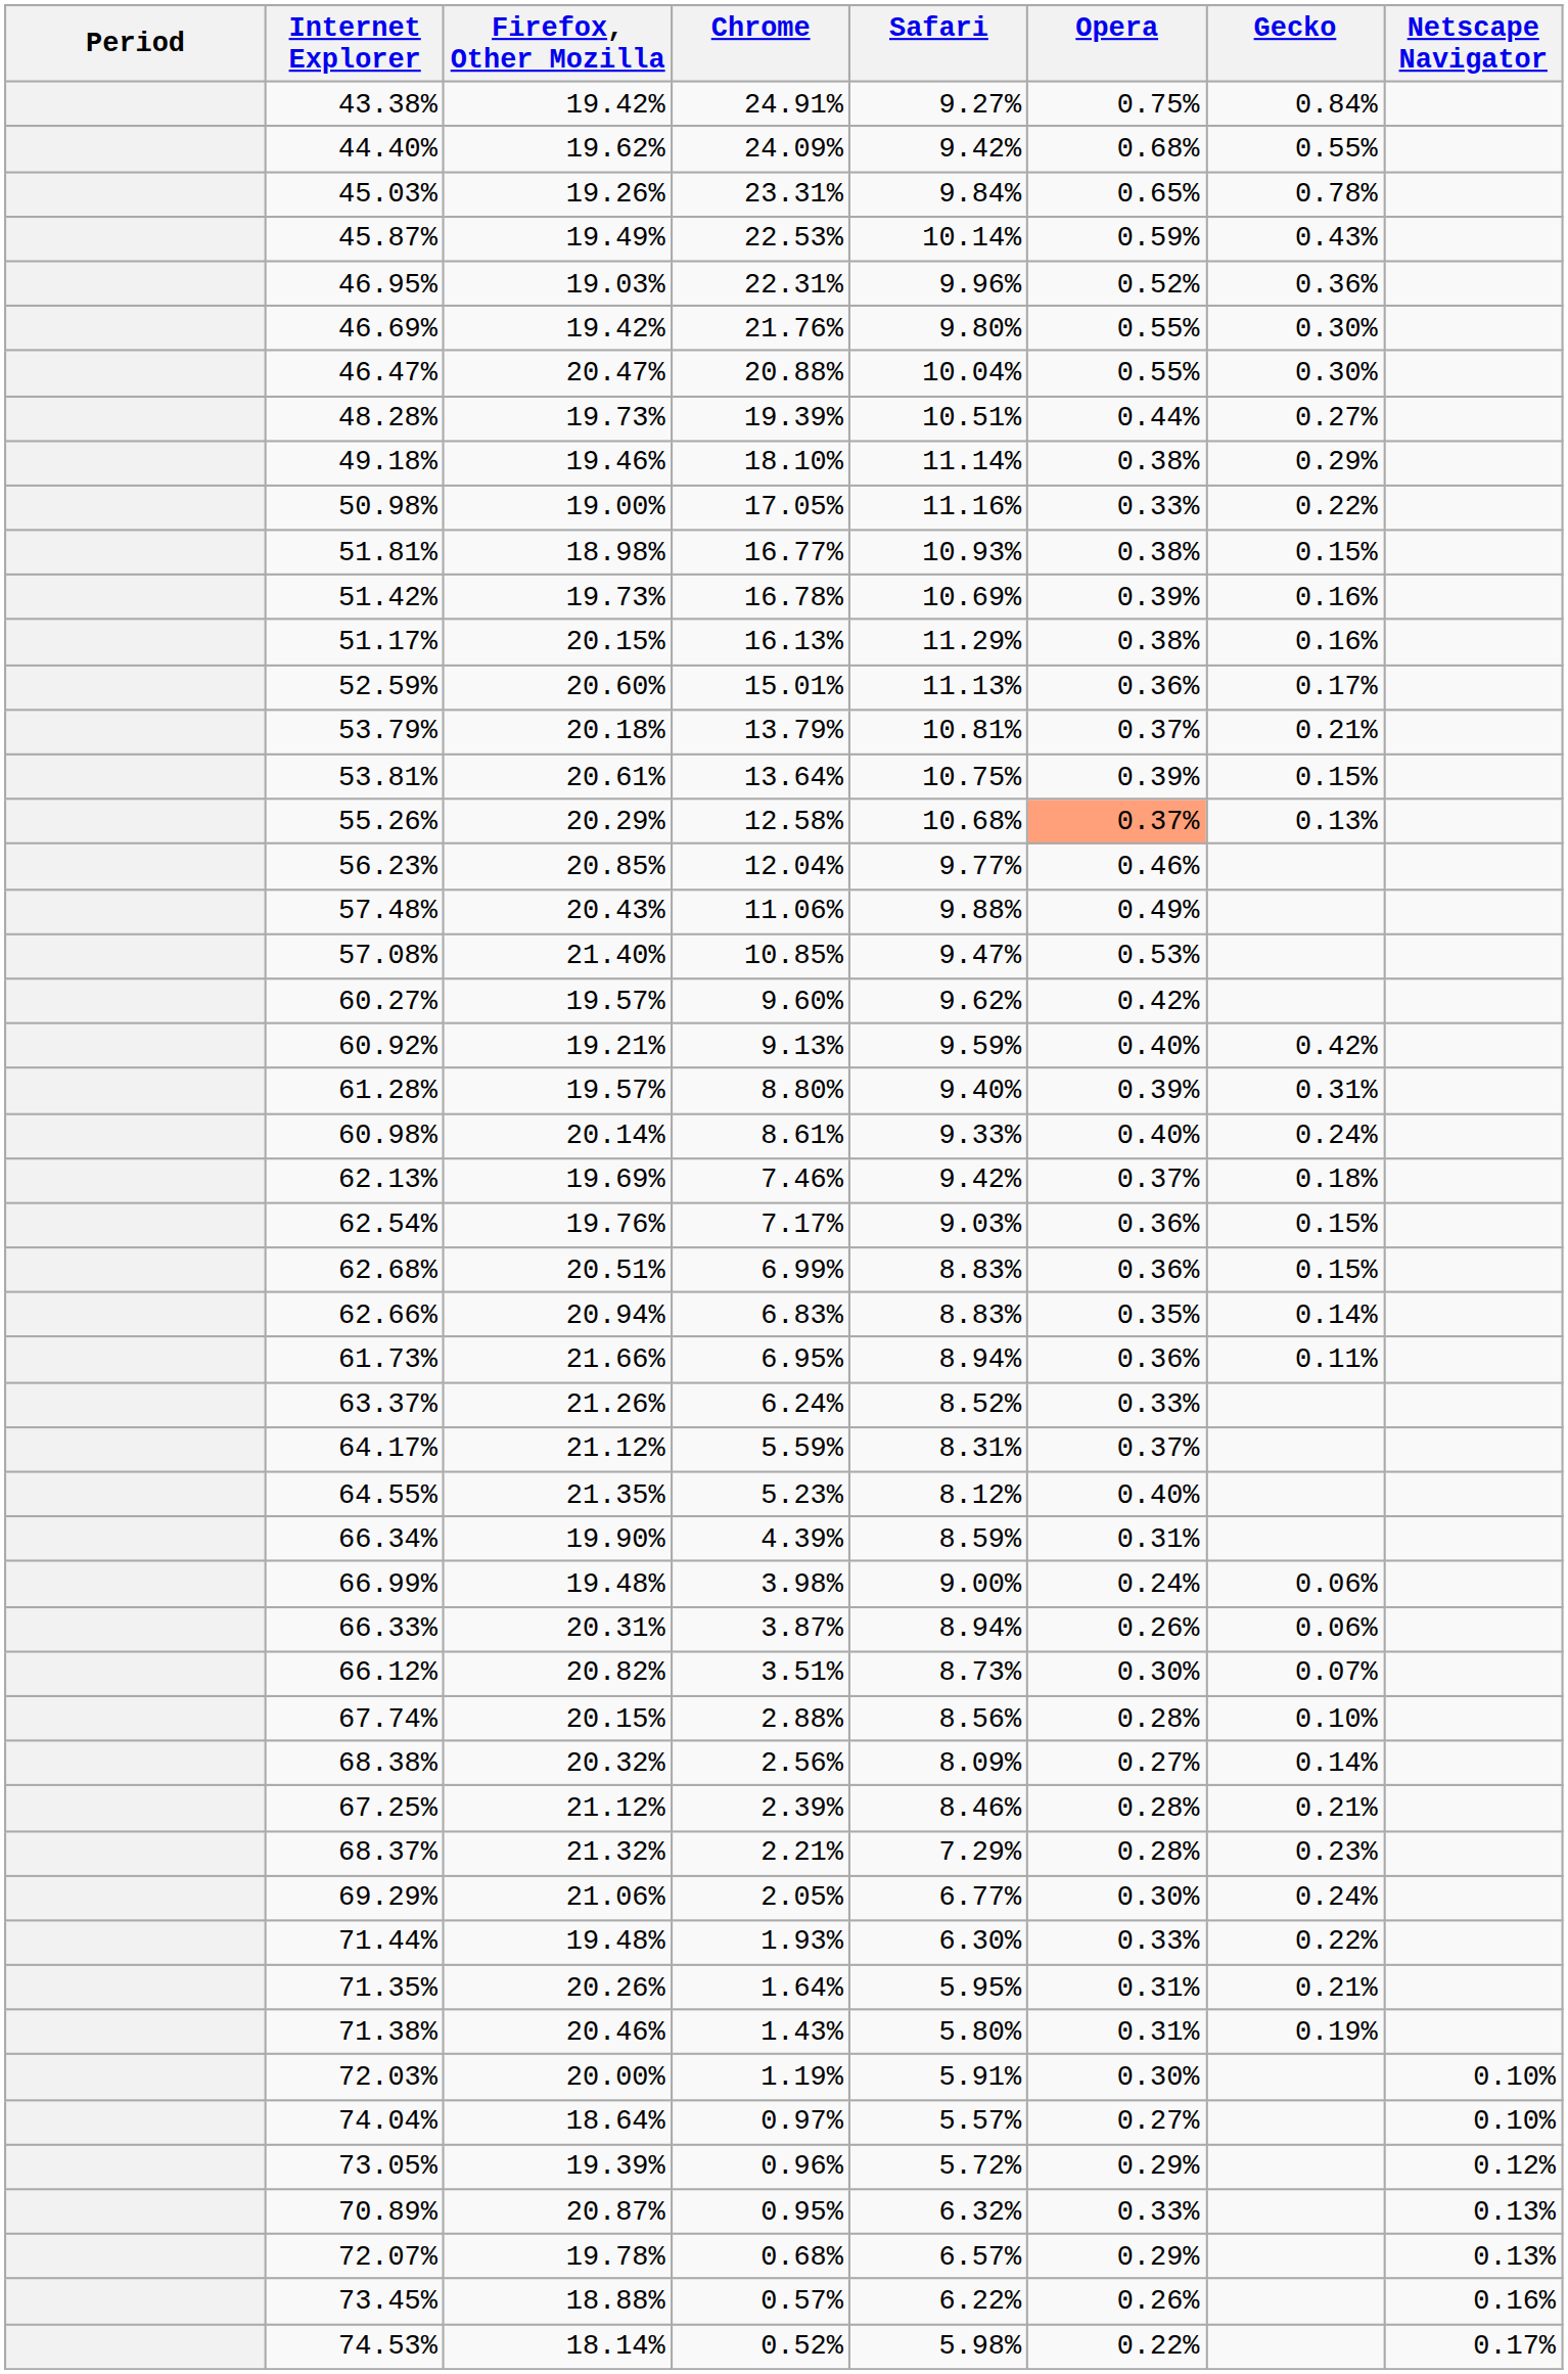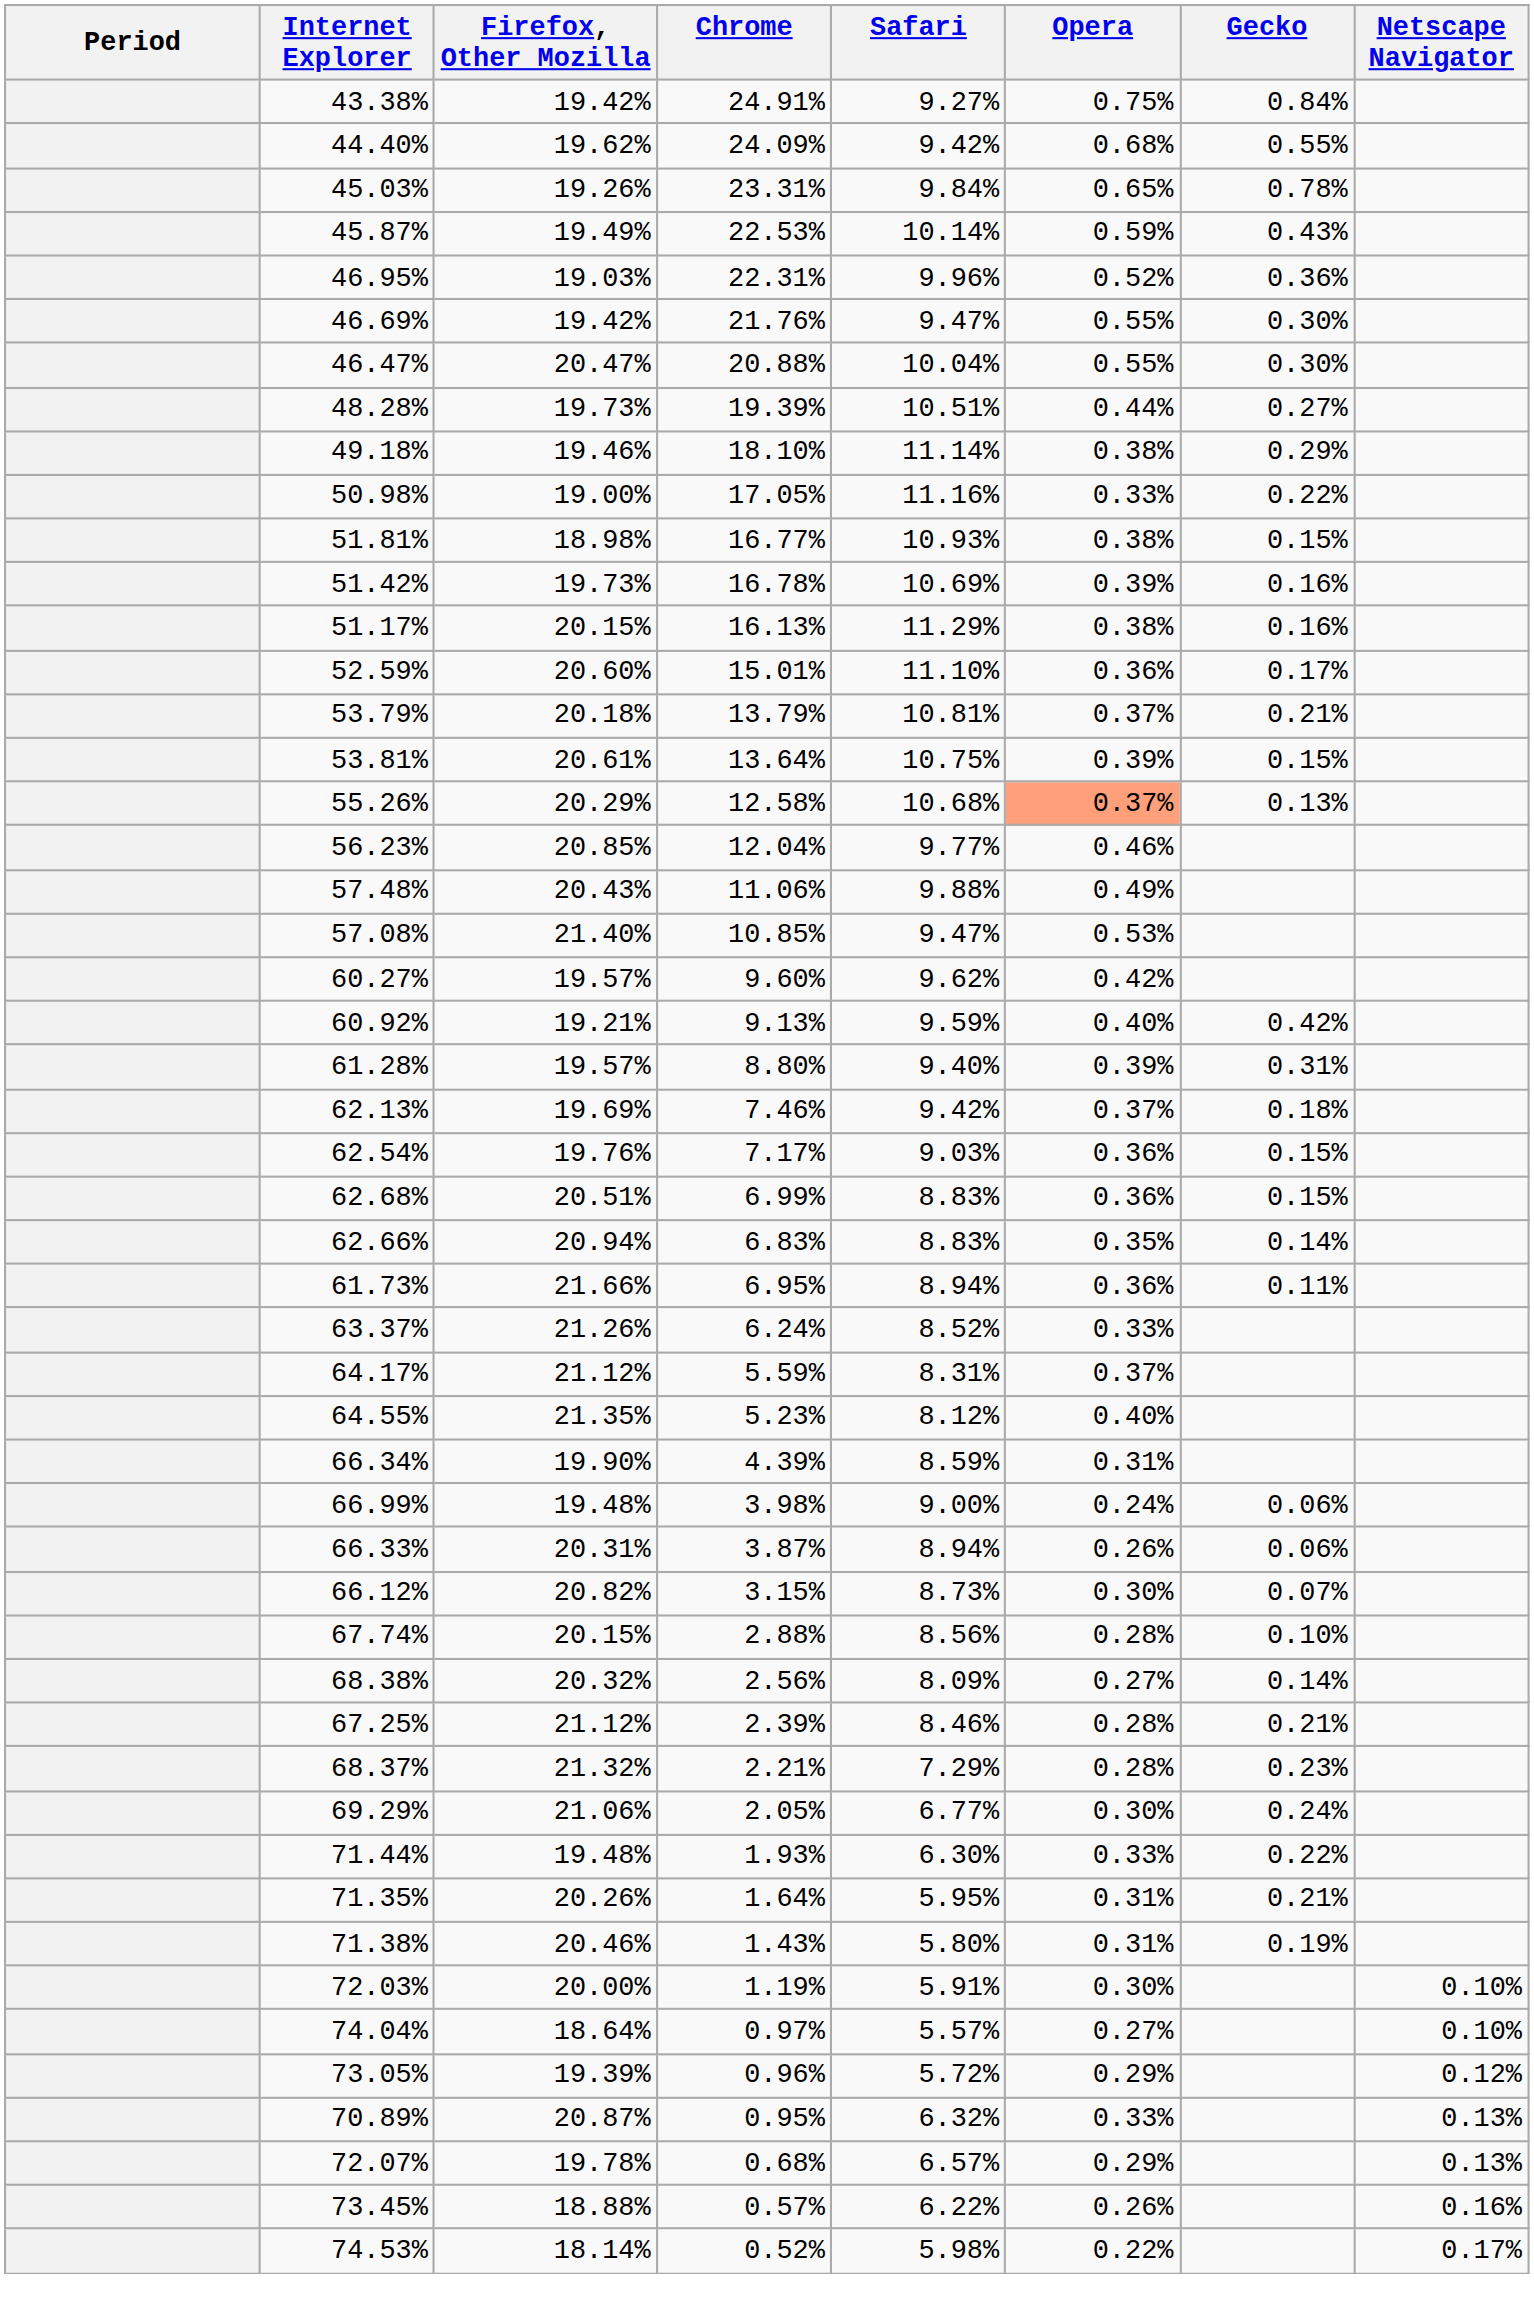46.69% | Safari: 9.80% -> 9.47%
52.59% | Safari: 11.13% -> 11.10%
- row: 60.98% | 20.14% | 8.61% | 9.33% | 0.40% | 0.24%
66.12% | Chrome: 3.51% -> 3.15%
